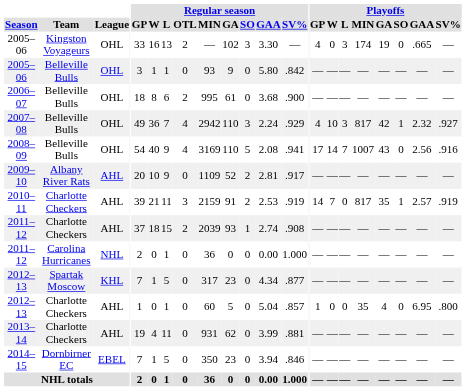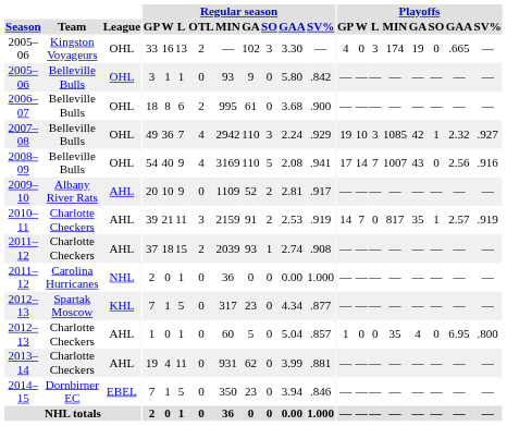2007–08 | Playoffs / GP: 4 -> 19
2007–08 | Playoffs / MIN: 817 -> 1085
